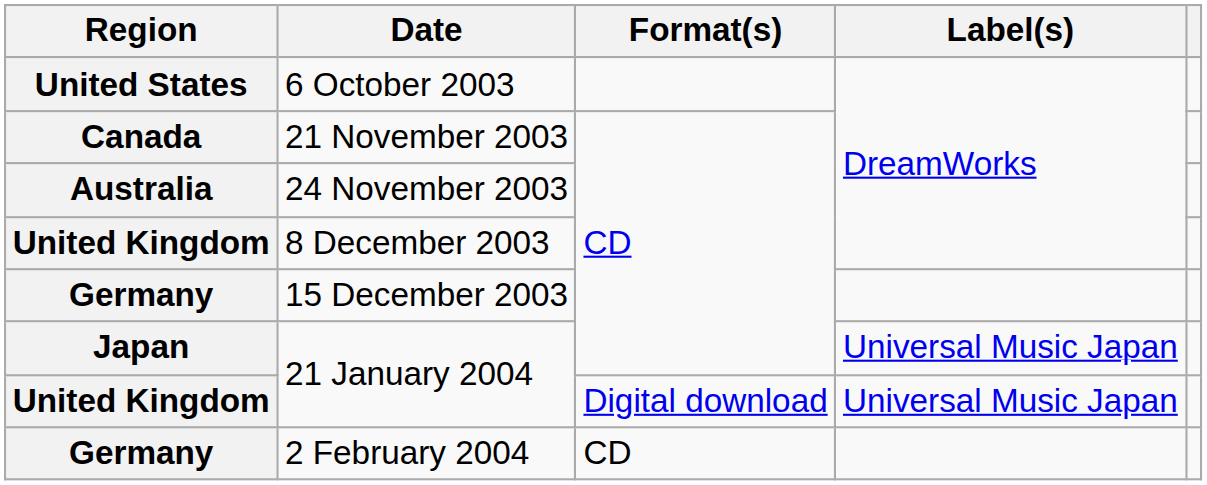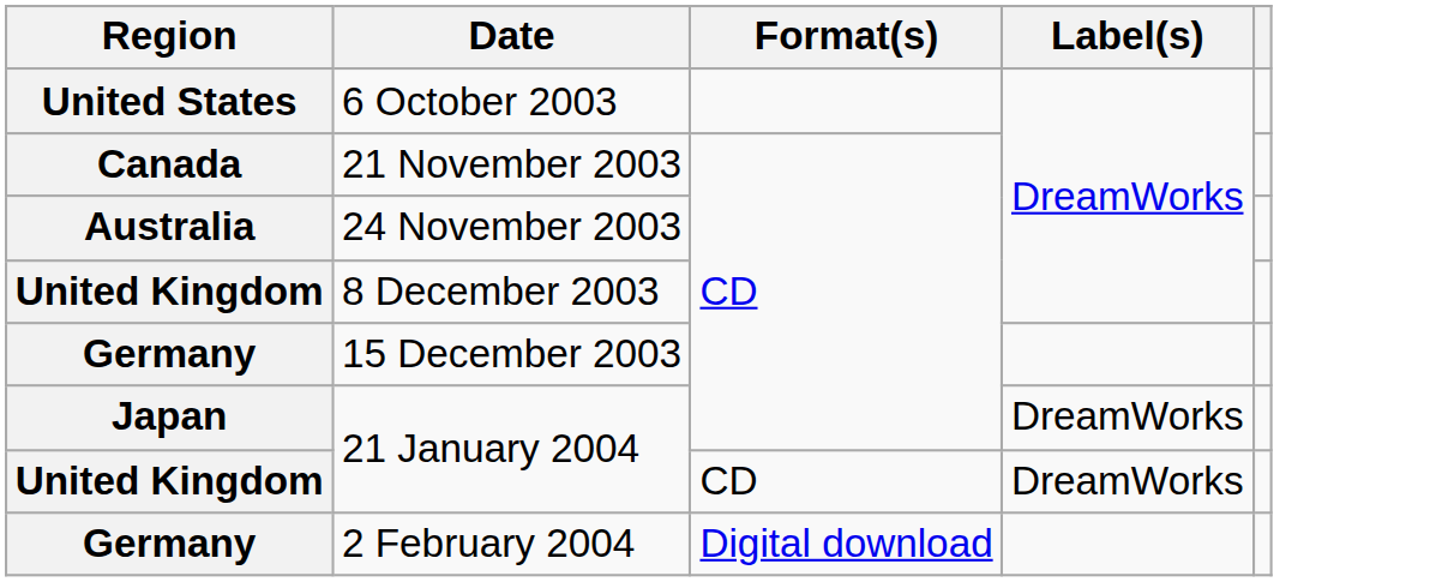Japan / 21 January 2004 | Label(s): Universal Music Japan -> DreamWorks
United Kingdom / 21 January 2004 | Format(s): Digital download -> CD
United Kingdom / 21 January 2004 | Label(s): Universal Music Japan -> DreamWorks
2 February 2004 | Format(s): CD -> Digital download
